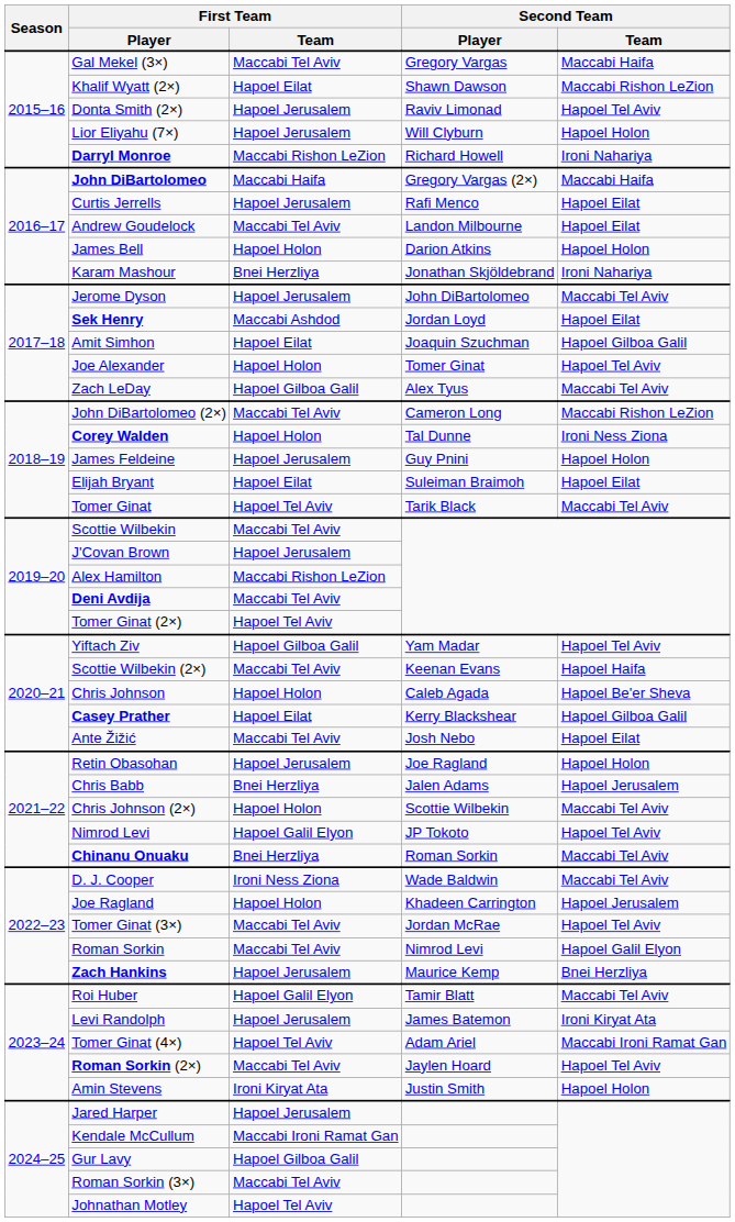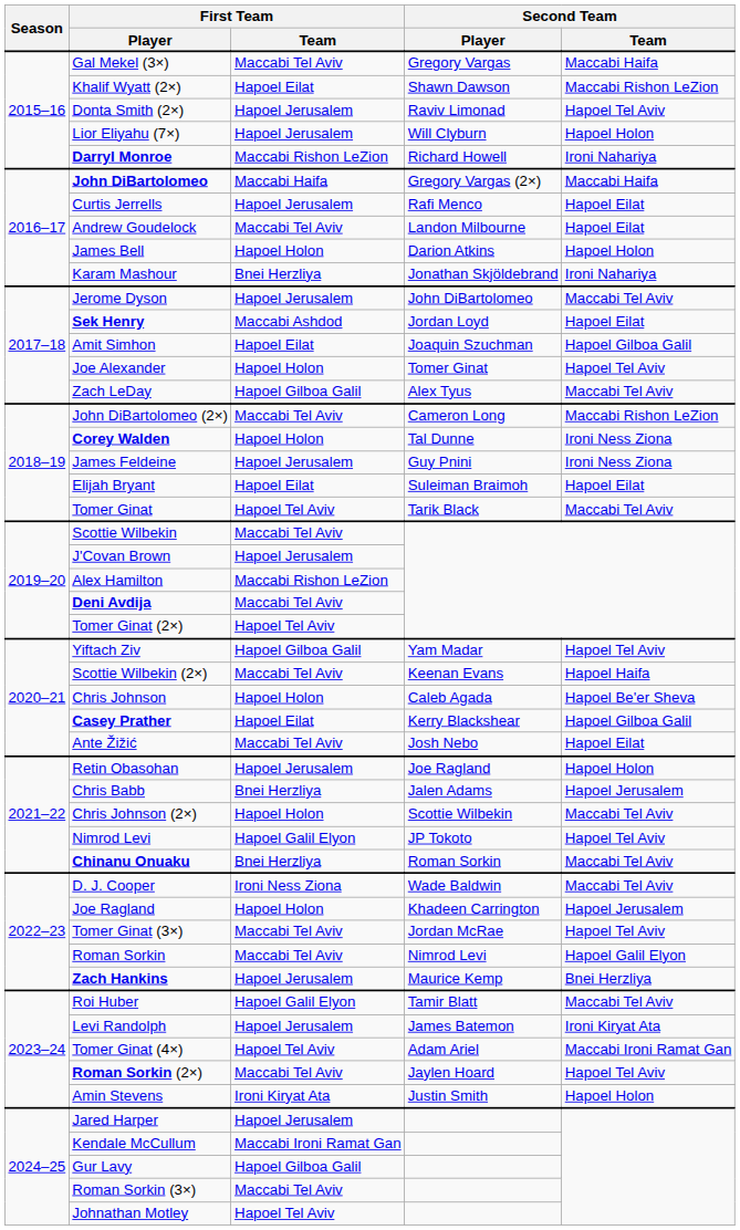James Feldeine | Second Team / Team: Hapoel Holon -> Ironi Ness Ziona
